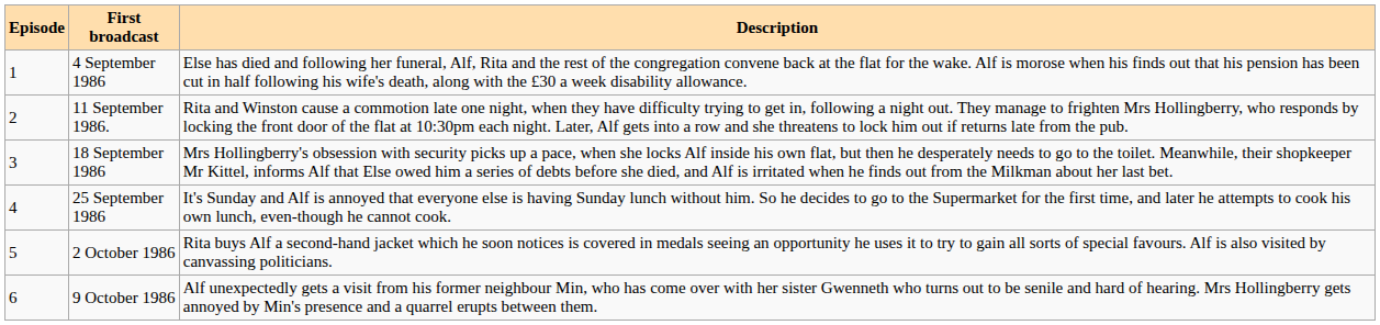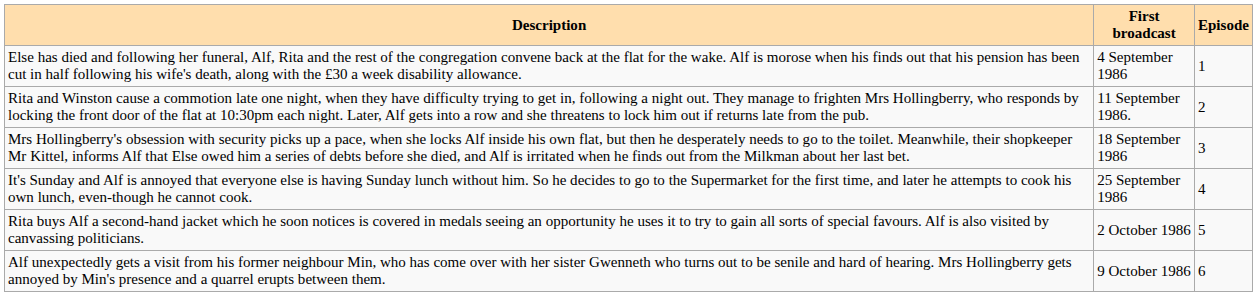columns swapped: Episode <-> Description
